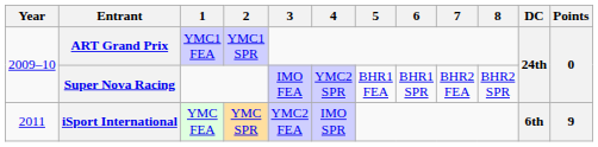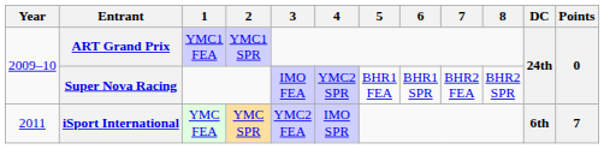iSport International | Points: 9 -> 7
